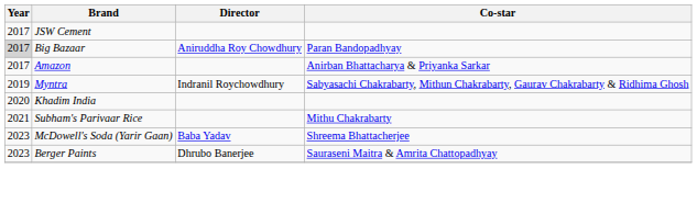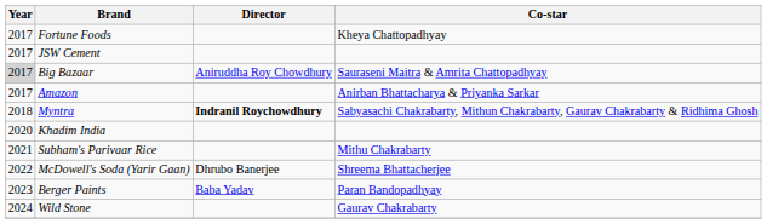+ row: 2017 | Fortune Foods | Kheya Chattopadhyay
Big Bazaar | Co-star: Paran Bandopadhyay -> Sauraseni Maitra & Amrita Chattopadhyay
Myntra | Year: 2019 -> 2018
Myntra | Director: normal -> bold
McDowell's Soda (Yarir Gaan) | Year: 2023 -> 2022
McDowell's Soda (Yarir Gaan) | Director: Baba Yadav -> Dhrubo Banerjee
Berger Paints | Director: Dhrubo Banerjee -> Baba Yadav
Berger Paints | Co-star: Sauraseni Maitra & Amrita Chattopadhyay -> Paran Bandopadhyay
+ row: 2024 | Wild Stone | Gaurav Chakrabarty
